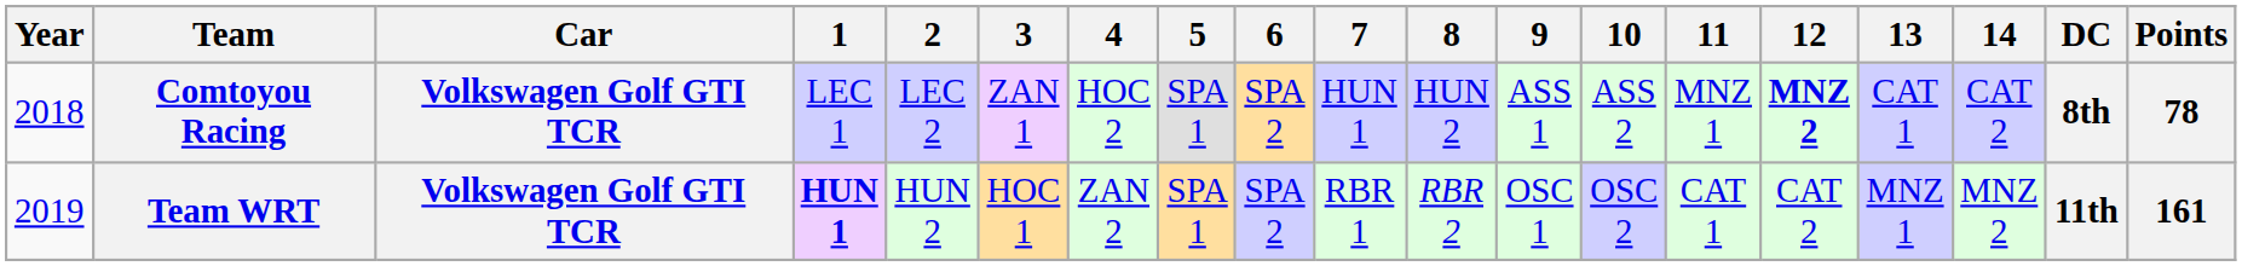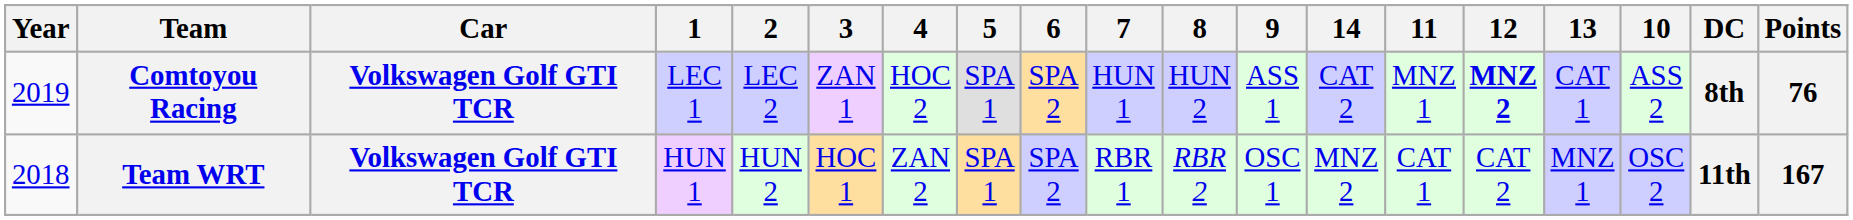columns swapped: 10 <-> 14
Comtoyou Racing | Year: 2018 -> 2019
Comtoyou Racing | Points: 78 -> 76
Team WRT | Year: 2019 -> 2018
Team WRT | 1: bold -> normal
Team WRT | Points: 161 -> 167
